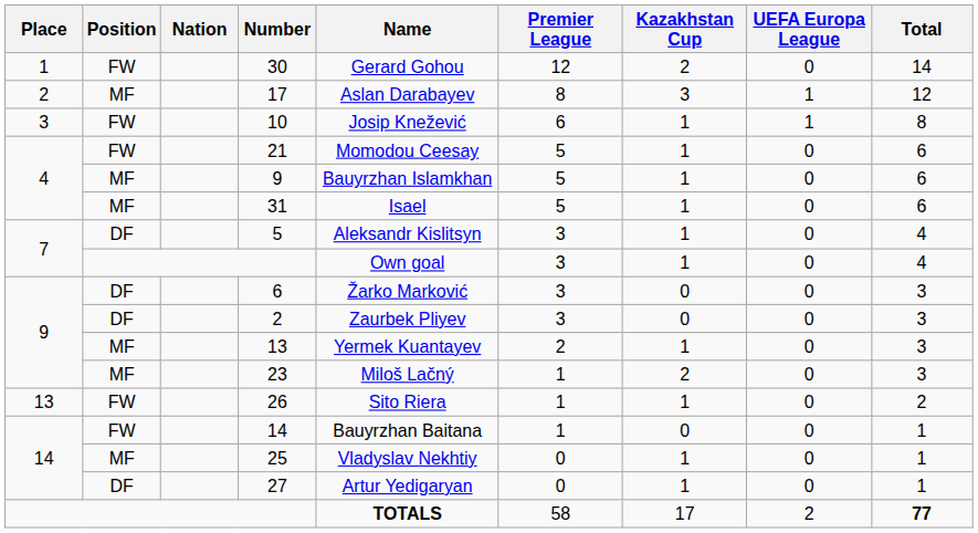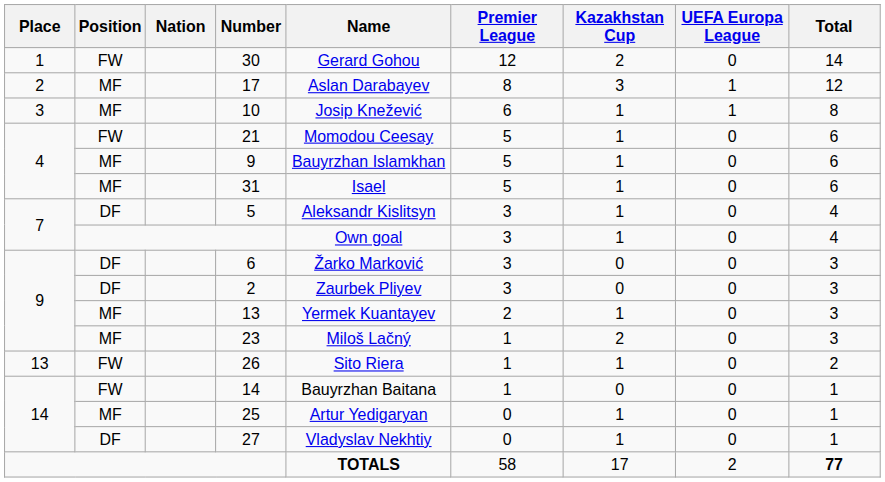10 | Position: FW -> MF
25 | Name: Vladyslav Nekhtiy -> Artur Yedigaryan
27 | Name: Artur Yedigaryan -> Vladyslav Nekhtiy
